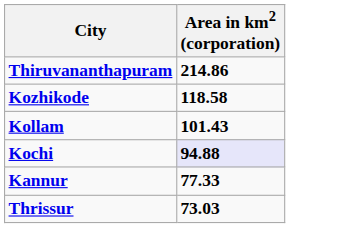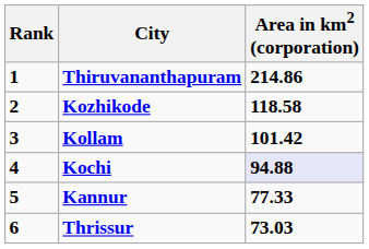+ column: Rank | 1 | 2 | 3 | 4 | 5 | 6
Kollam | Area in km2 (corporation): 101.43 -> 101.42
